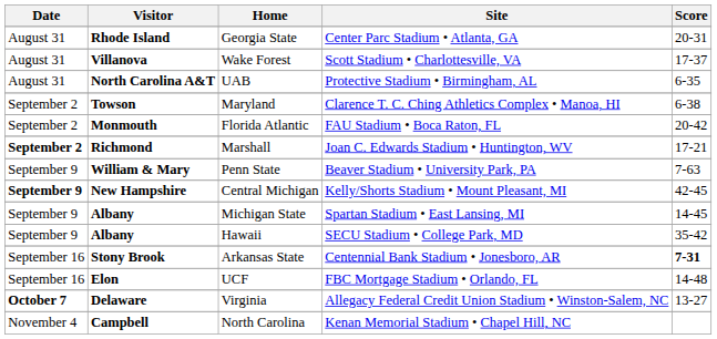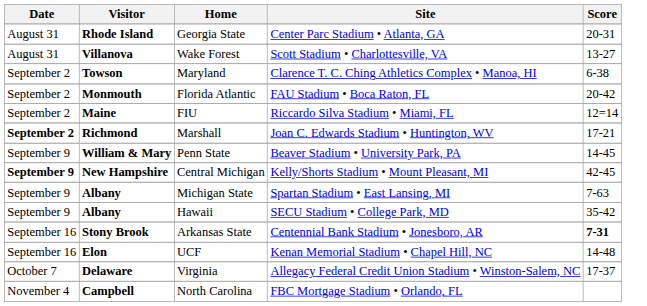Wake Forest | Score: 17-37 -> 13-27
- row: August 31 | North Carolina A&T | UAB | Protective Stadium • Birmingham, AL | 6-35
+ row: September 2 | Maine | FIU | Riccardo Silva Stadium • Miami, FL | 12=14
Penn State | Score: 7-63 -> 14-45
Michigan State | Score: 14-45 -> 7-63
UCF | Site: FBC Mortgage Stadium • Orlando, FL -> Kenan Memorial Stadium • Chapel Hill, NC
Virginia | Date: bold -> normal
Virginia | Score: 13-27 -> 17-37
North Carolina | Site: Kenan Memorial Stadium • Chapel Hill, NC -> FBC Mortgage Stadium • Orlando, FL
